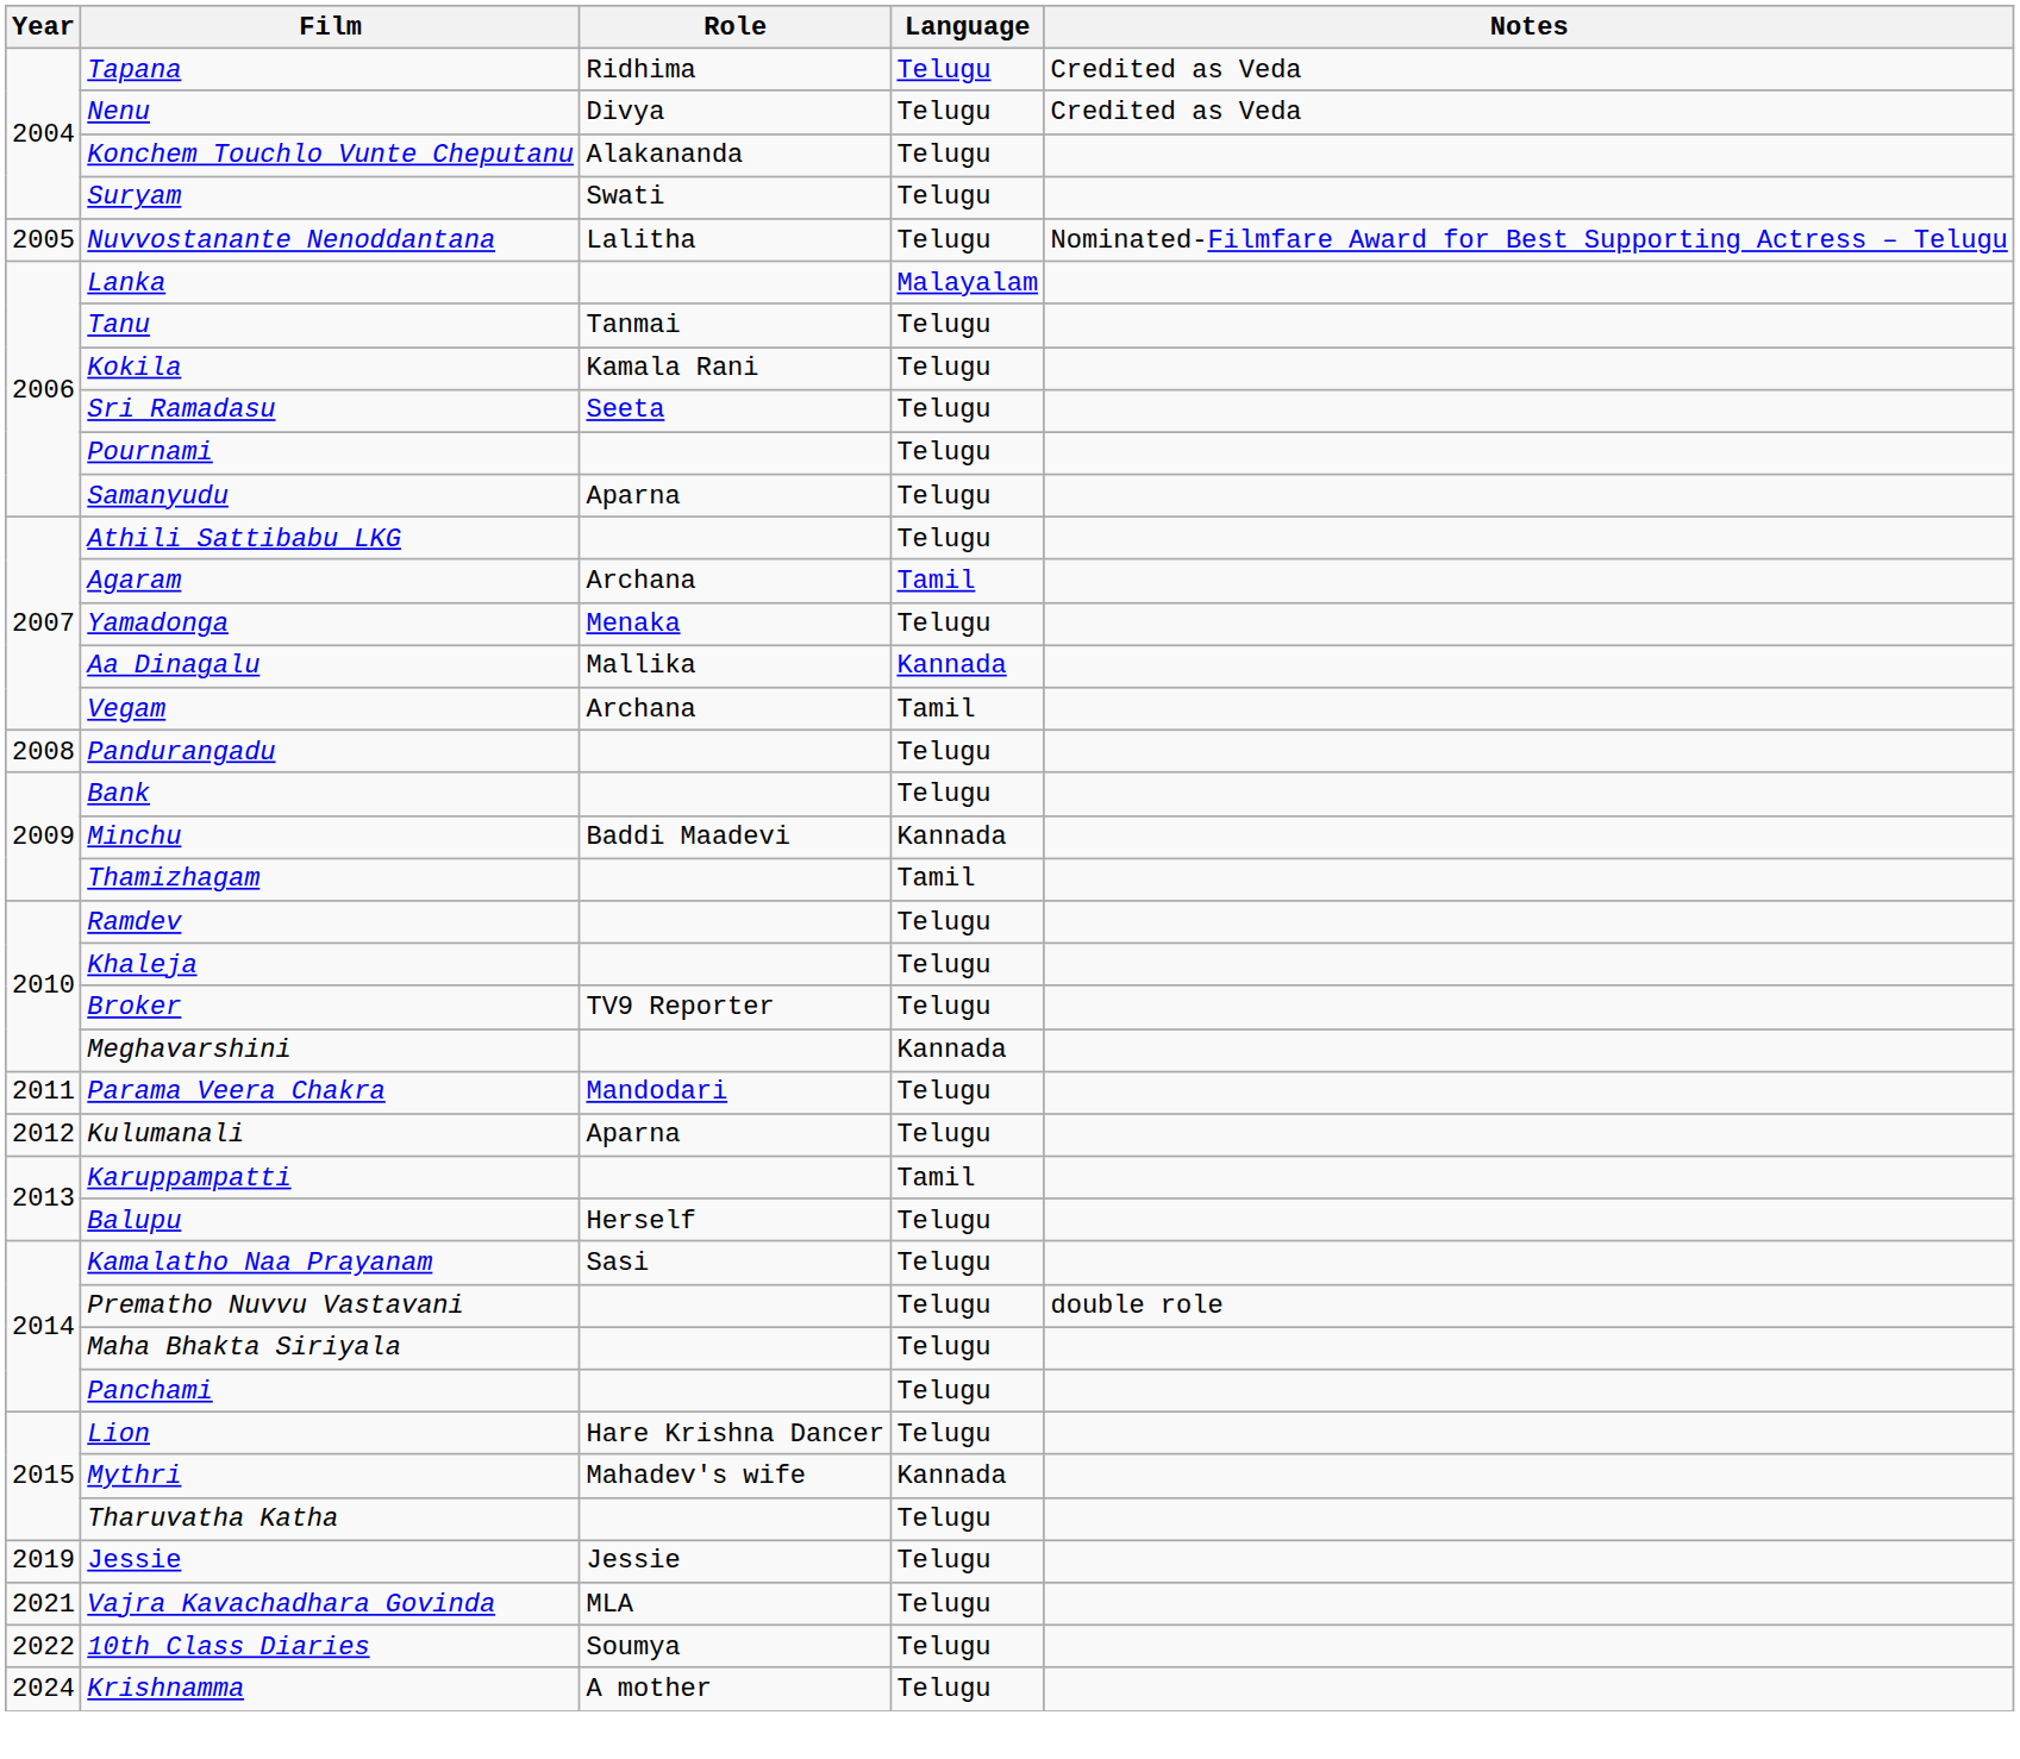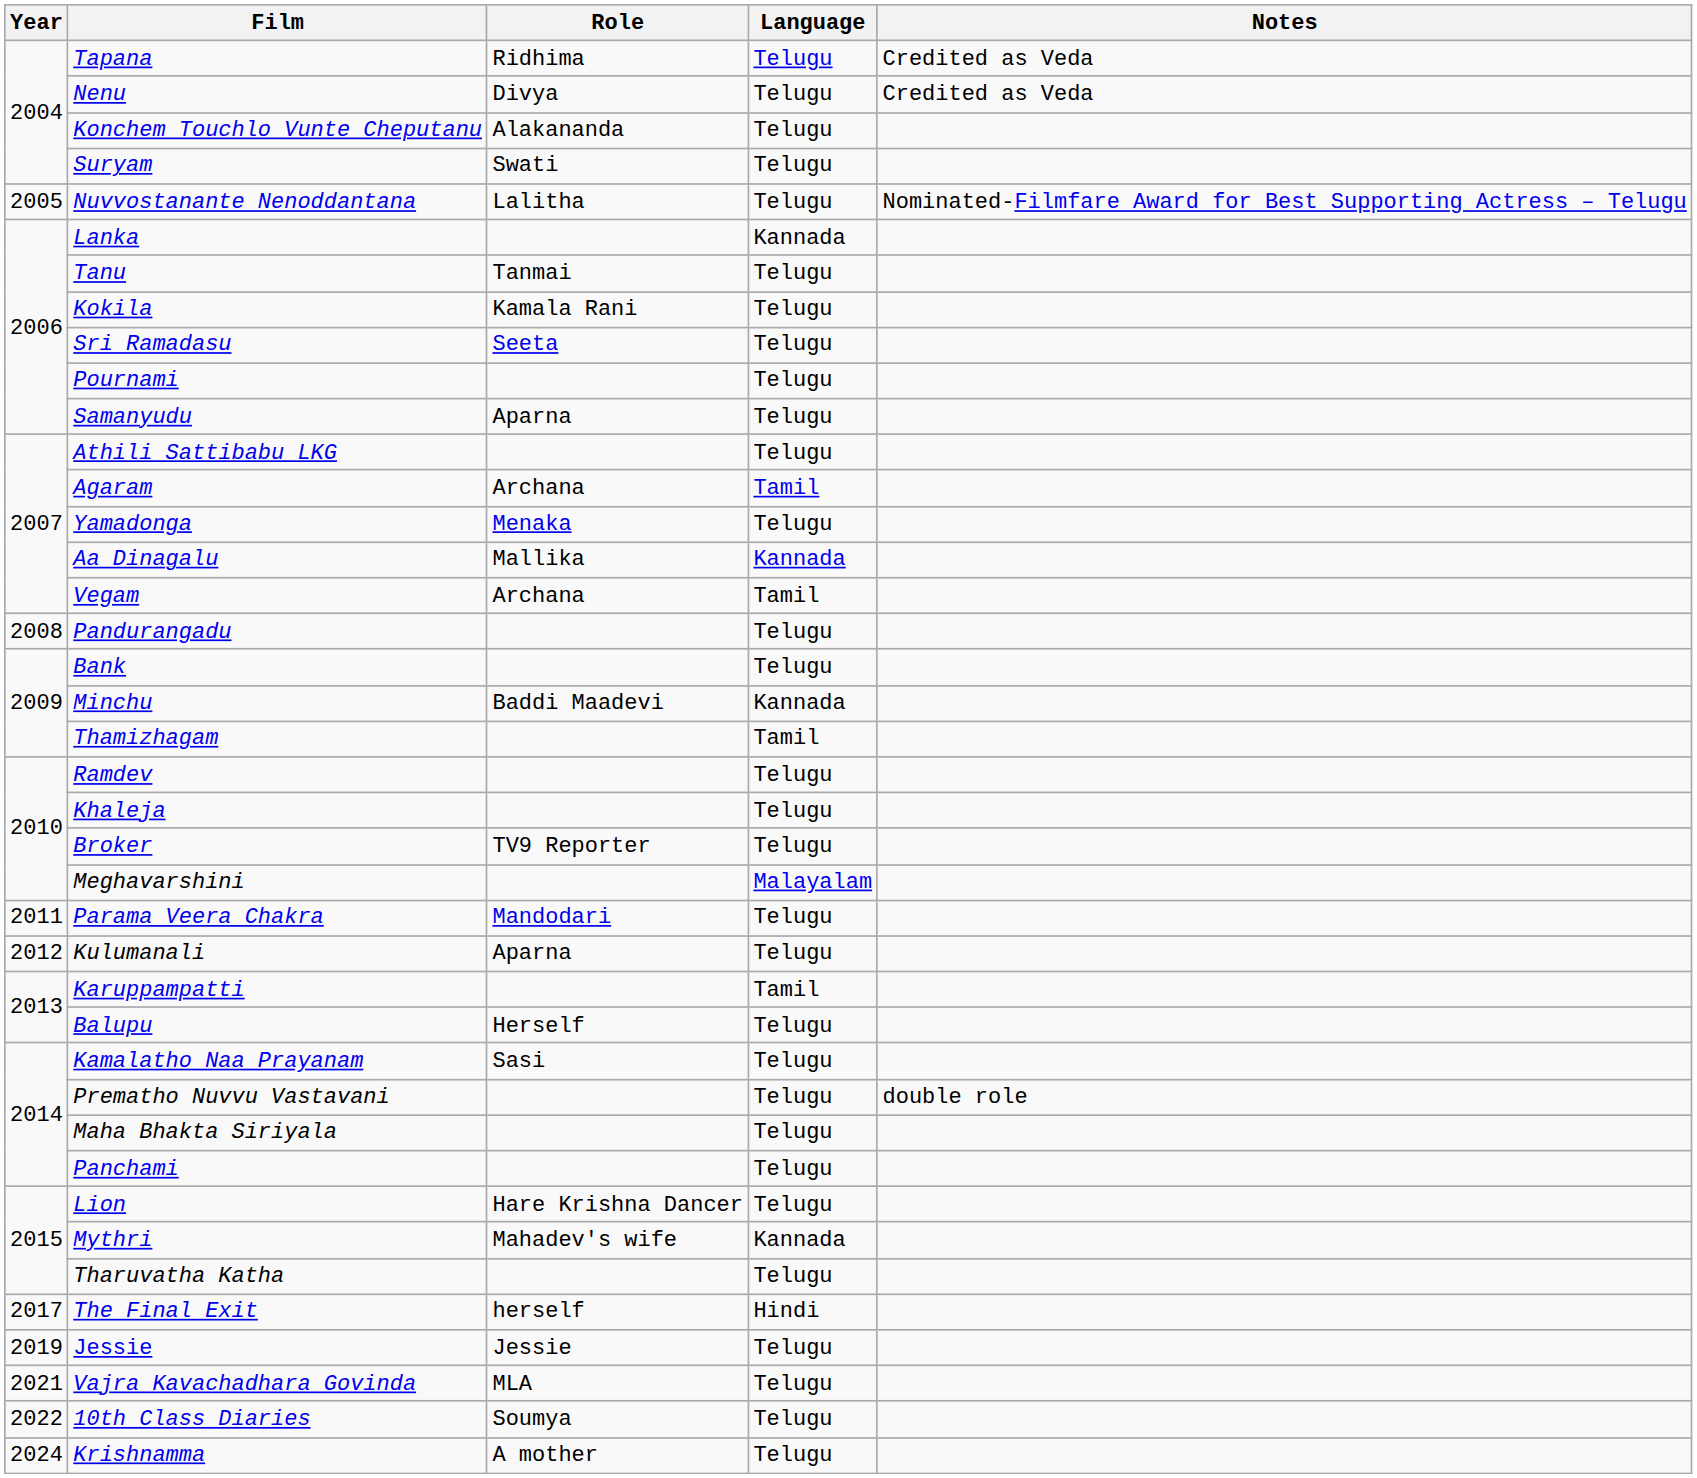Lanka | Language: Malayalam -> Kannada
Meghavarshini | Language: Kannada -> Malayalam
+ row: 2017 | The Final Exit | herself | Hindi
